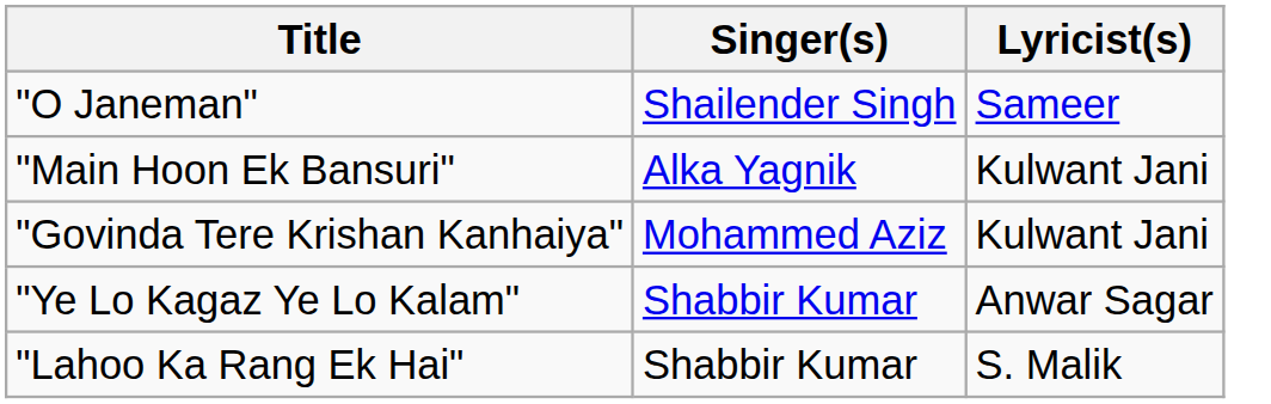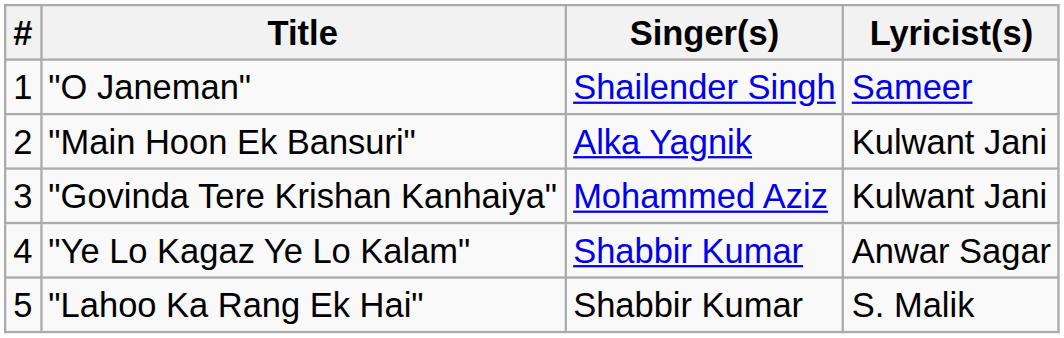+ column: # | 1 | 2 | 3 | 4 | 5
